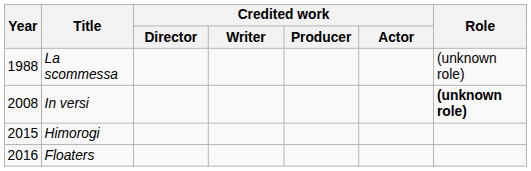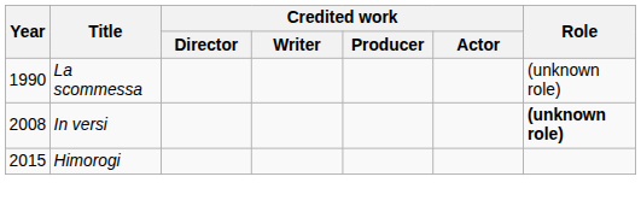La scommessa | Year: 1988 -> 1990
- row: 2016 | Floaters
